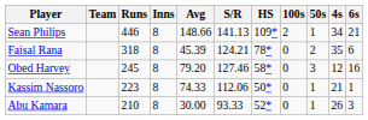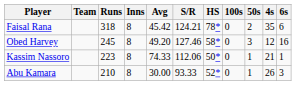- row: Sean Philips | 446 | 8 | 148.66 | 141.13 | 109* | 2 | 1 | 34 | 21
Faisal Rana | Avg: 45.39 -> 45.42
Obed Harvey | Avg: 79.20 -> 49.20
